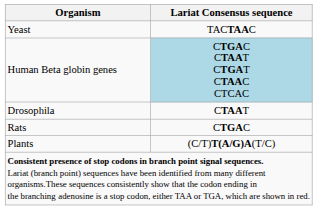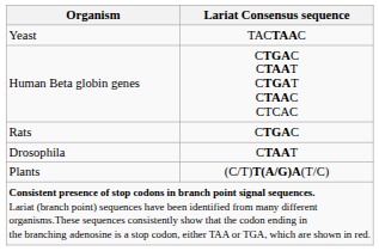Human Beta globin genes | Lariat Consensus sequence: lightblue background -> no background
rows swapped: Drosophila <-> Rats
